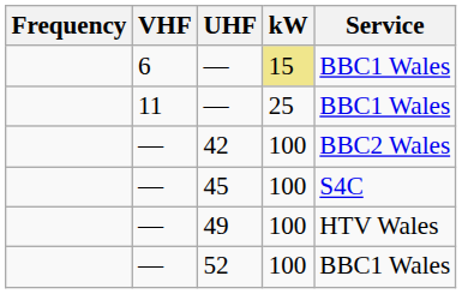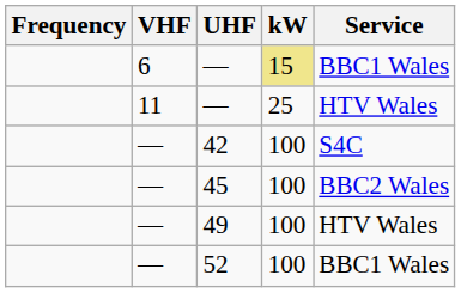11 / — | Service: BBC1 Wales -> HTV Wales
42 | Service: BBC2 Wales -> S4C
45 | Service: S4C -> BBC2 Wales
